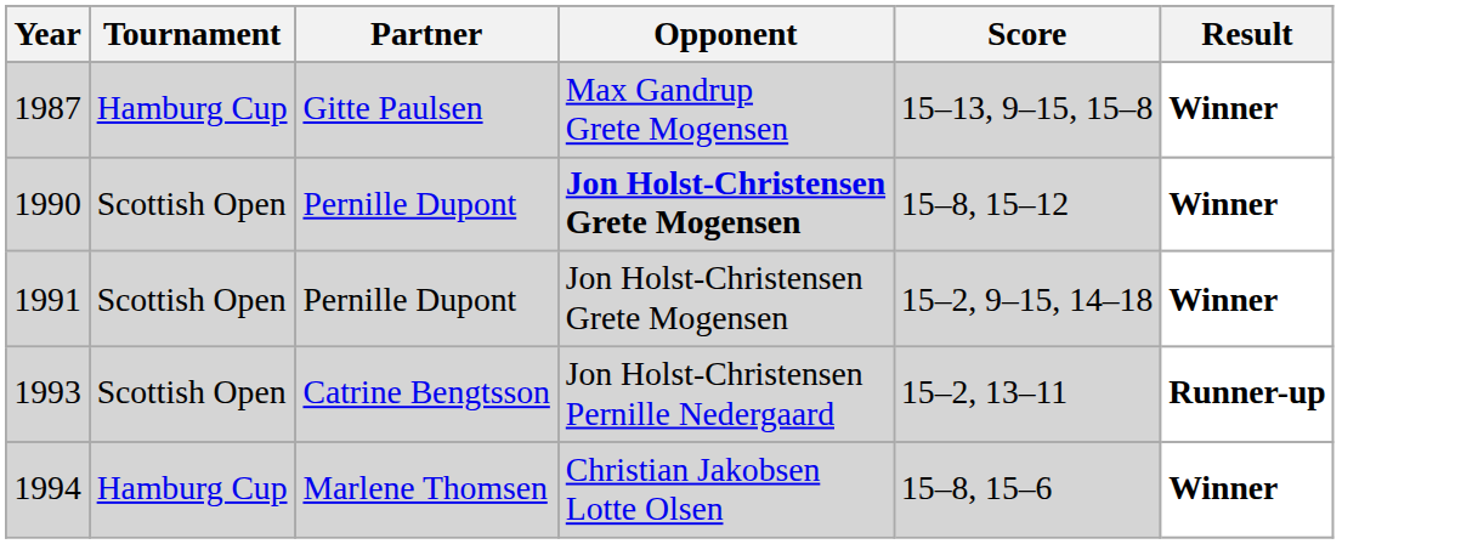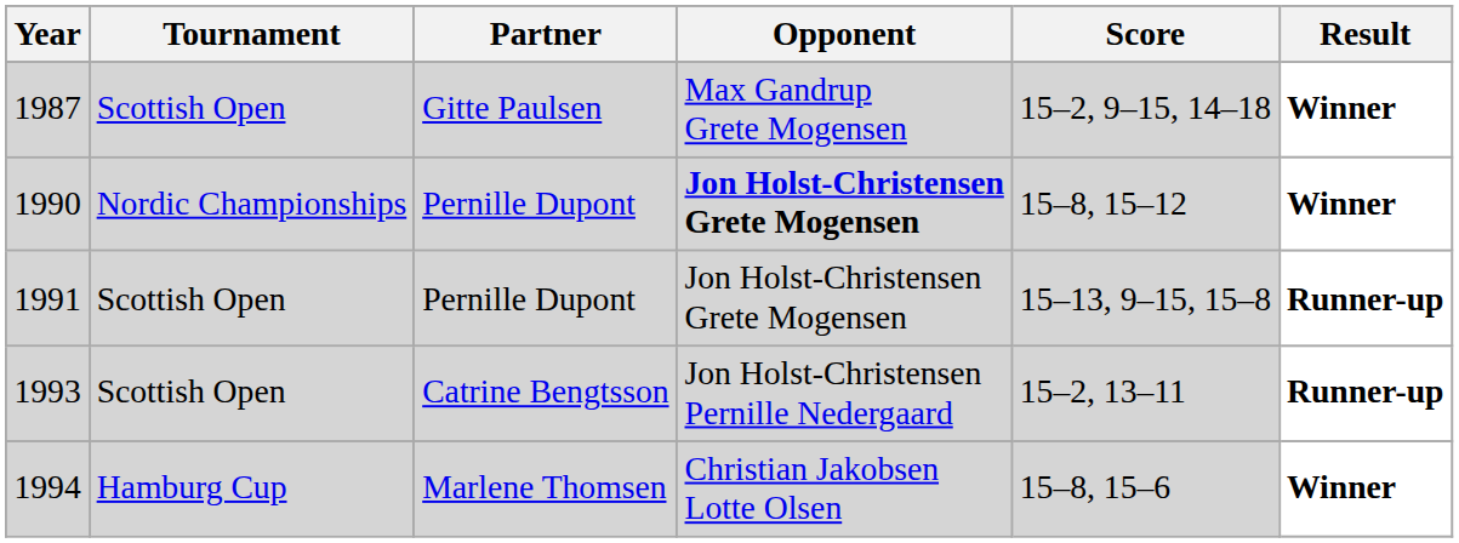1987 | Tournament: Hamburg Cup -> Scottish Open
1987 | Score: 15–13, 9–15, 15–8 -> 15–2, 9–15, 14–18
1990 | Tournament: Scottish Open -> Nordic Championships
1991 | Score: 15–2, 9–15, 14–18 -> 15–13, 9–15, 15–8
1991 | Result: Winner -> Runner-up
